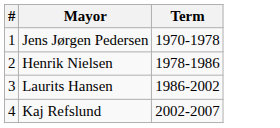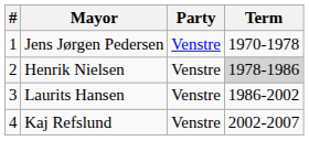+ column: Party | Venstre | Venstre | Venstre | Venstre
Henrik Nielsen | Term: no background -> lightgrey background
